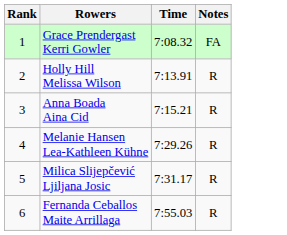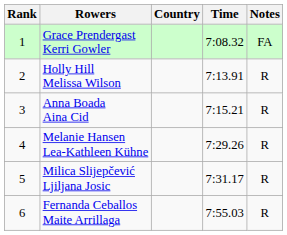+ column: Country
